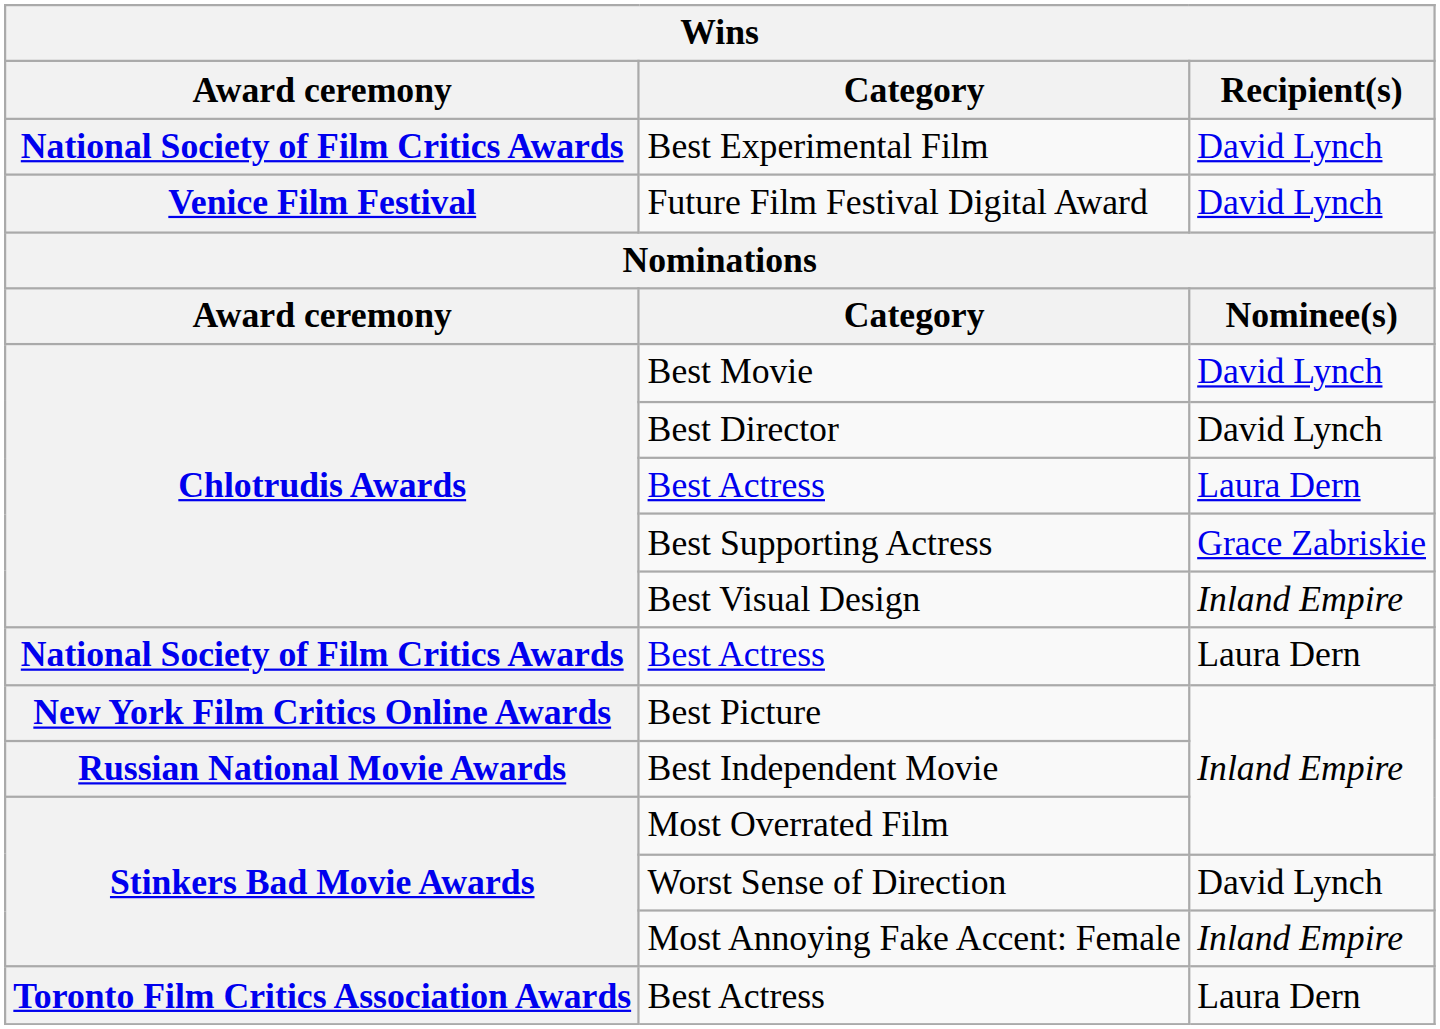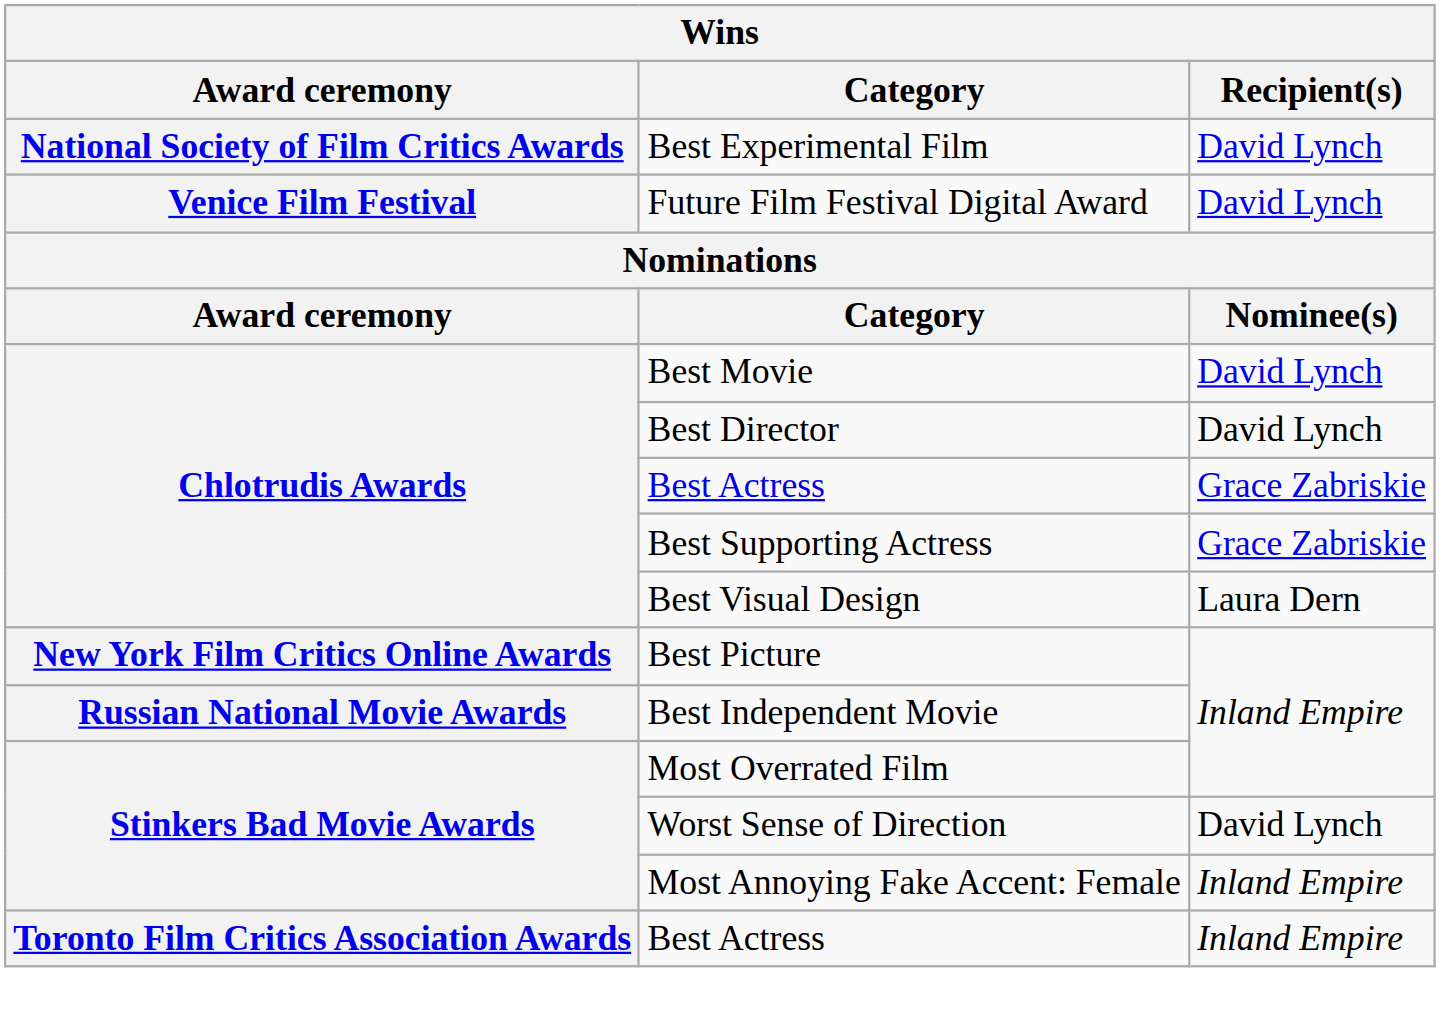Chlotrudis Awards / Best Actress | Recipient(s): Laura Dern -> Grace Zabriskie
Best Visual Design | Recipient(s): Inland Empire -> Laura Dern
- row: National Society of Film Critics Awards | Best Actress | Laura Dern
Toronto Film Critics Association Awards / Best Actress | Recipient(s): Laura Dern -> Inland Empire
